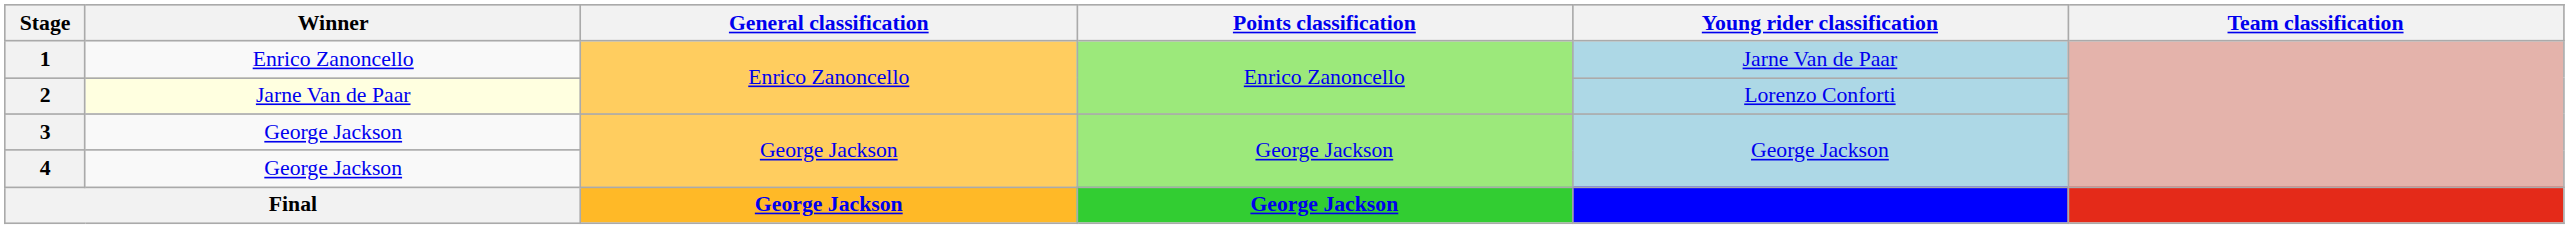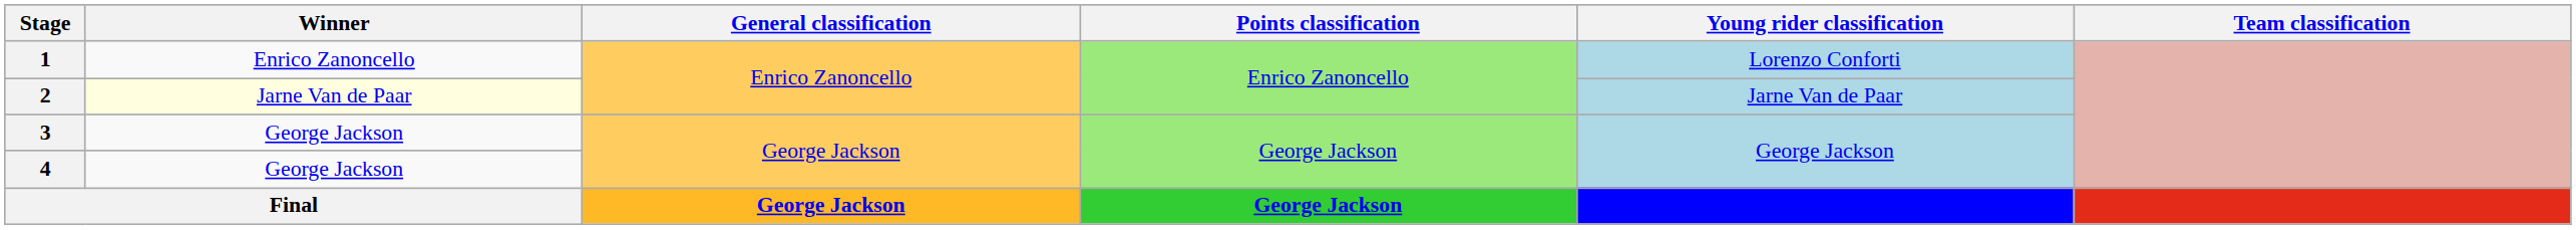1 | Young rider classification: Jarne Van de Paar -> Lorenzo Conforti
2 | Young rider classification: Lorenzo Conforti -> Jarne Van de Paar
